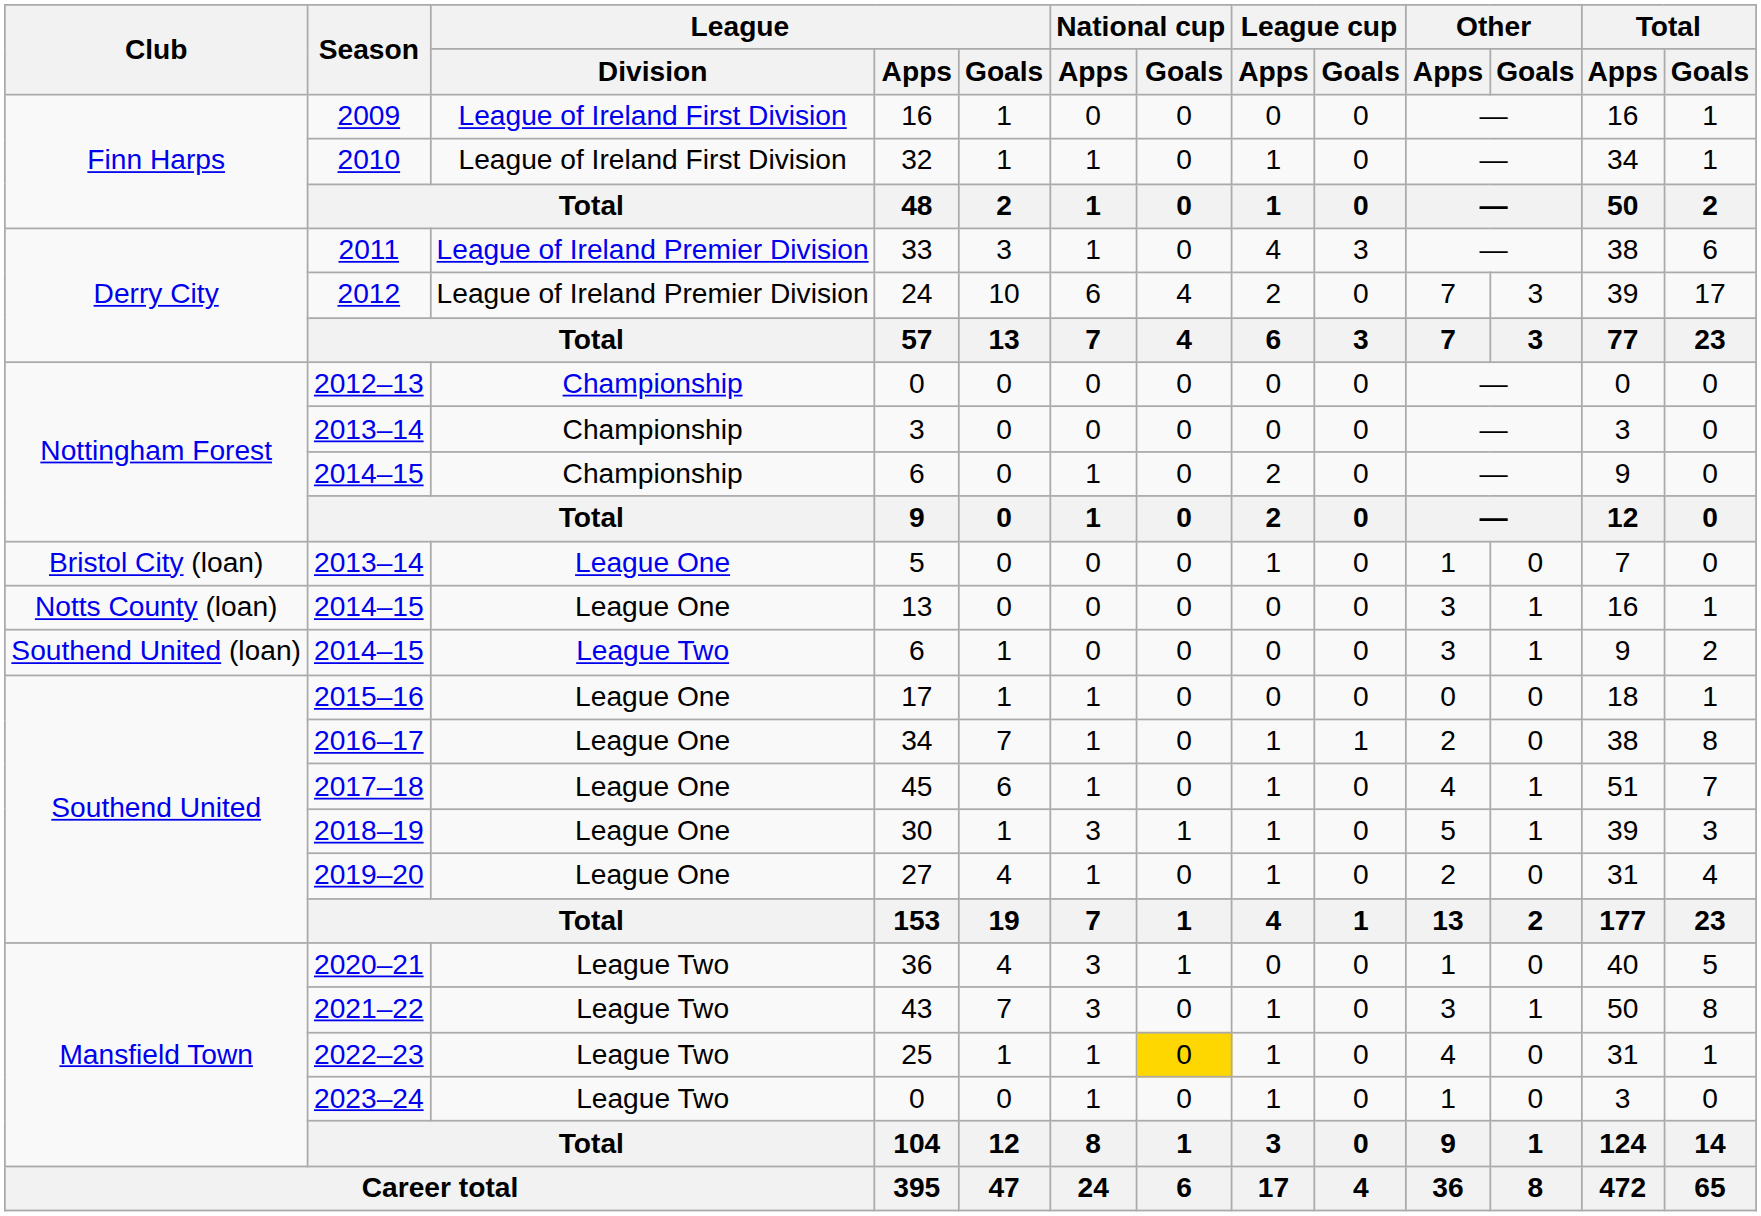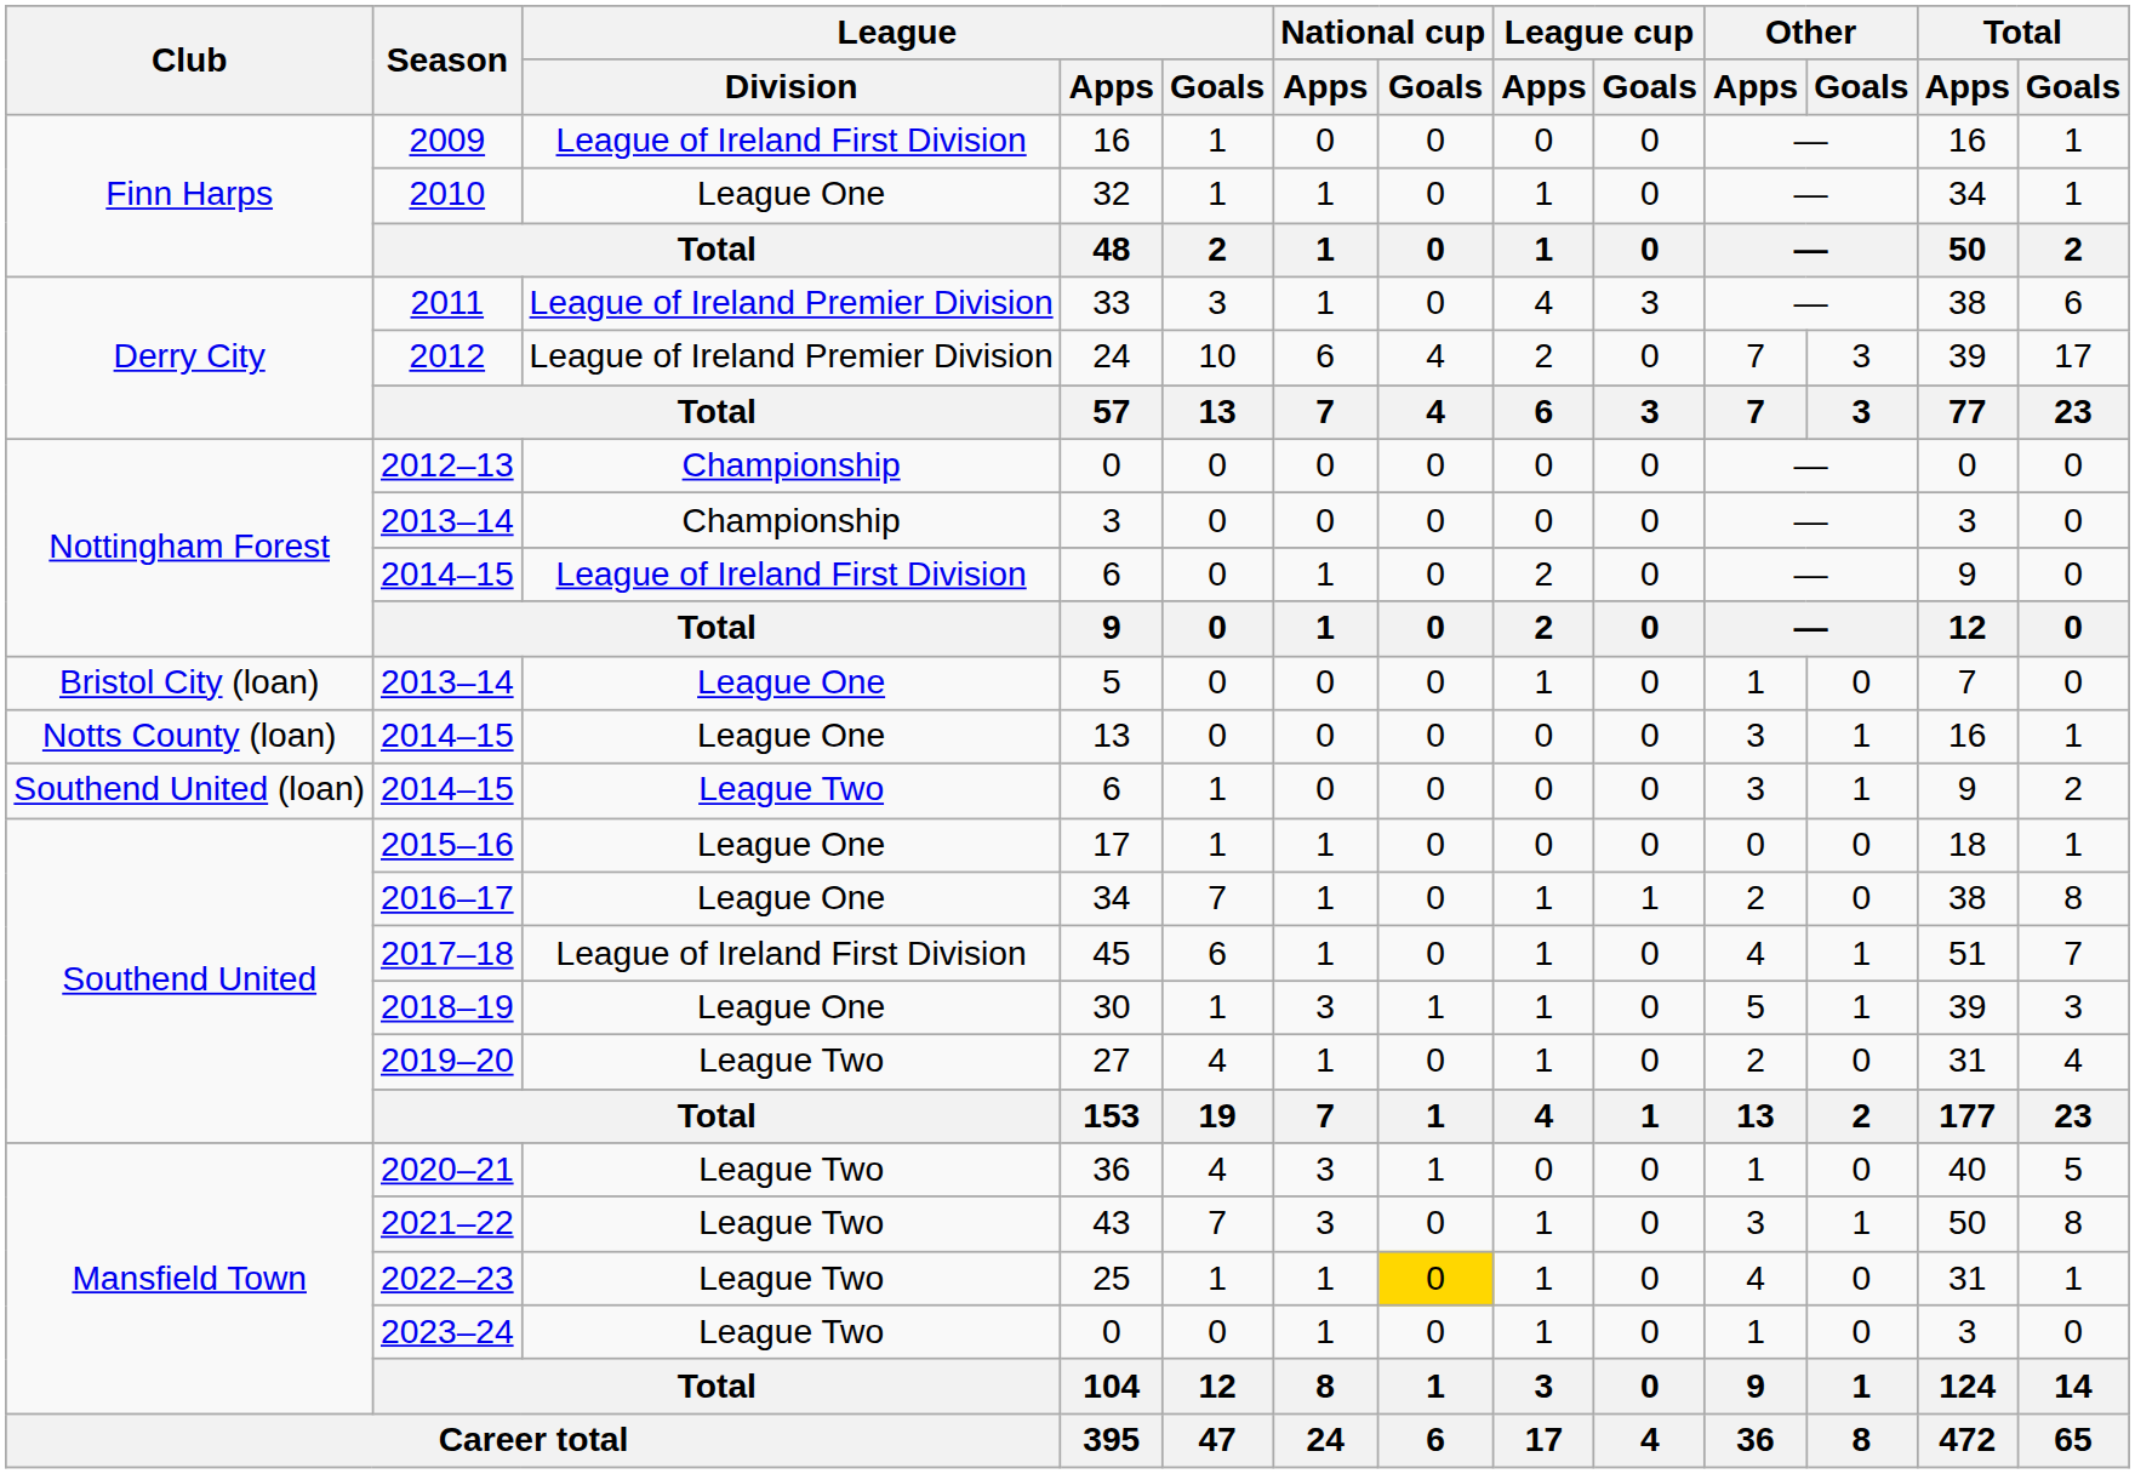32 | League / Division: League of Ireland First Division -> League One
Nottingham Forest / 6 | League / Division: Championship -> League of Ireland First Division
45 | League / Division: League One -> League of Ireland First Division
27 | League / Division: League One -> League Two
